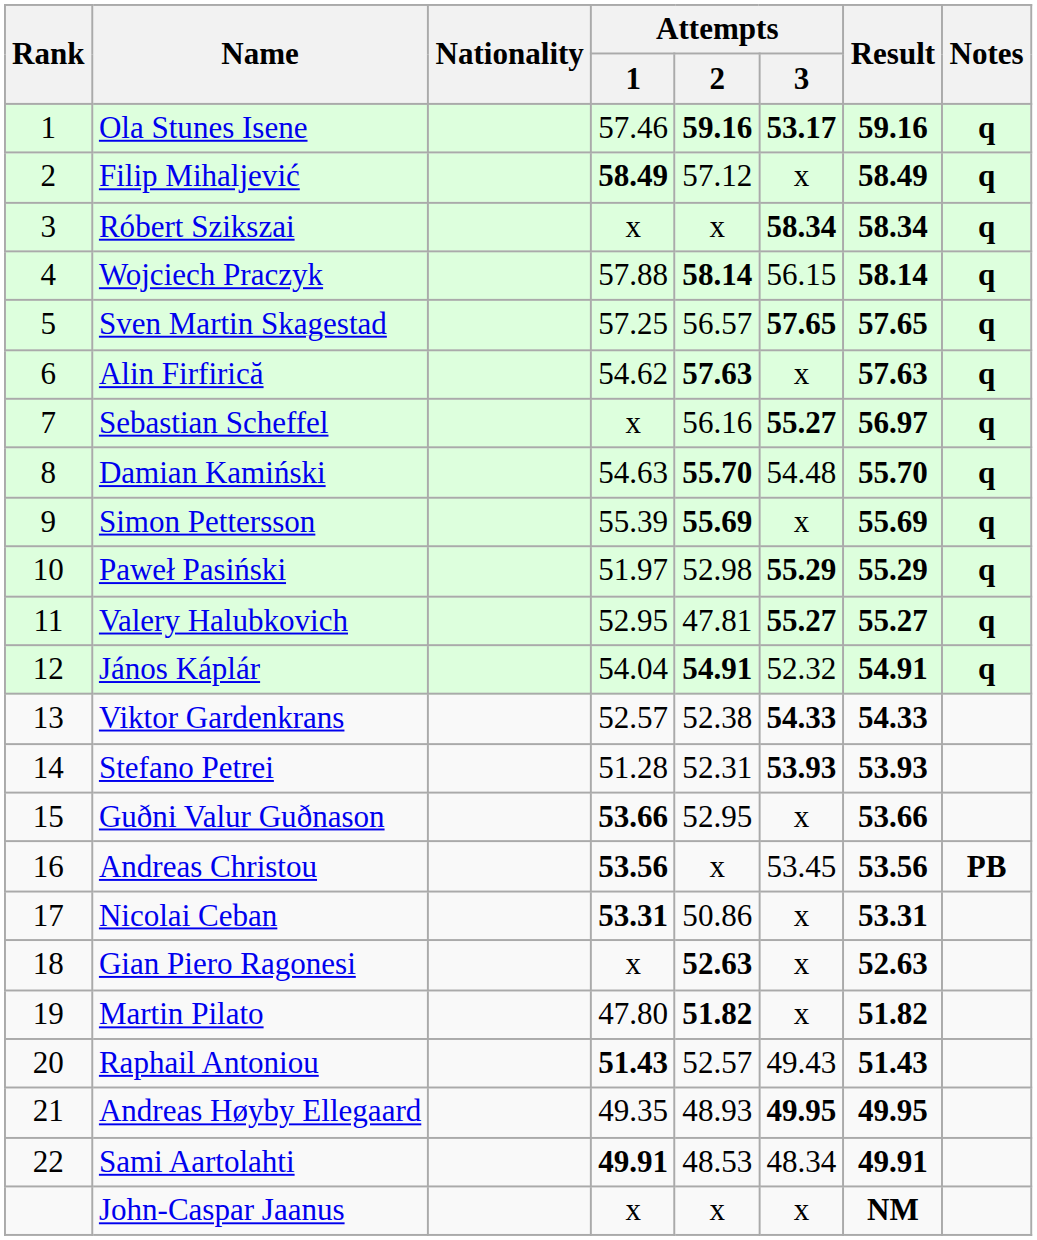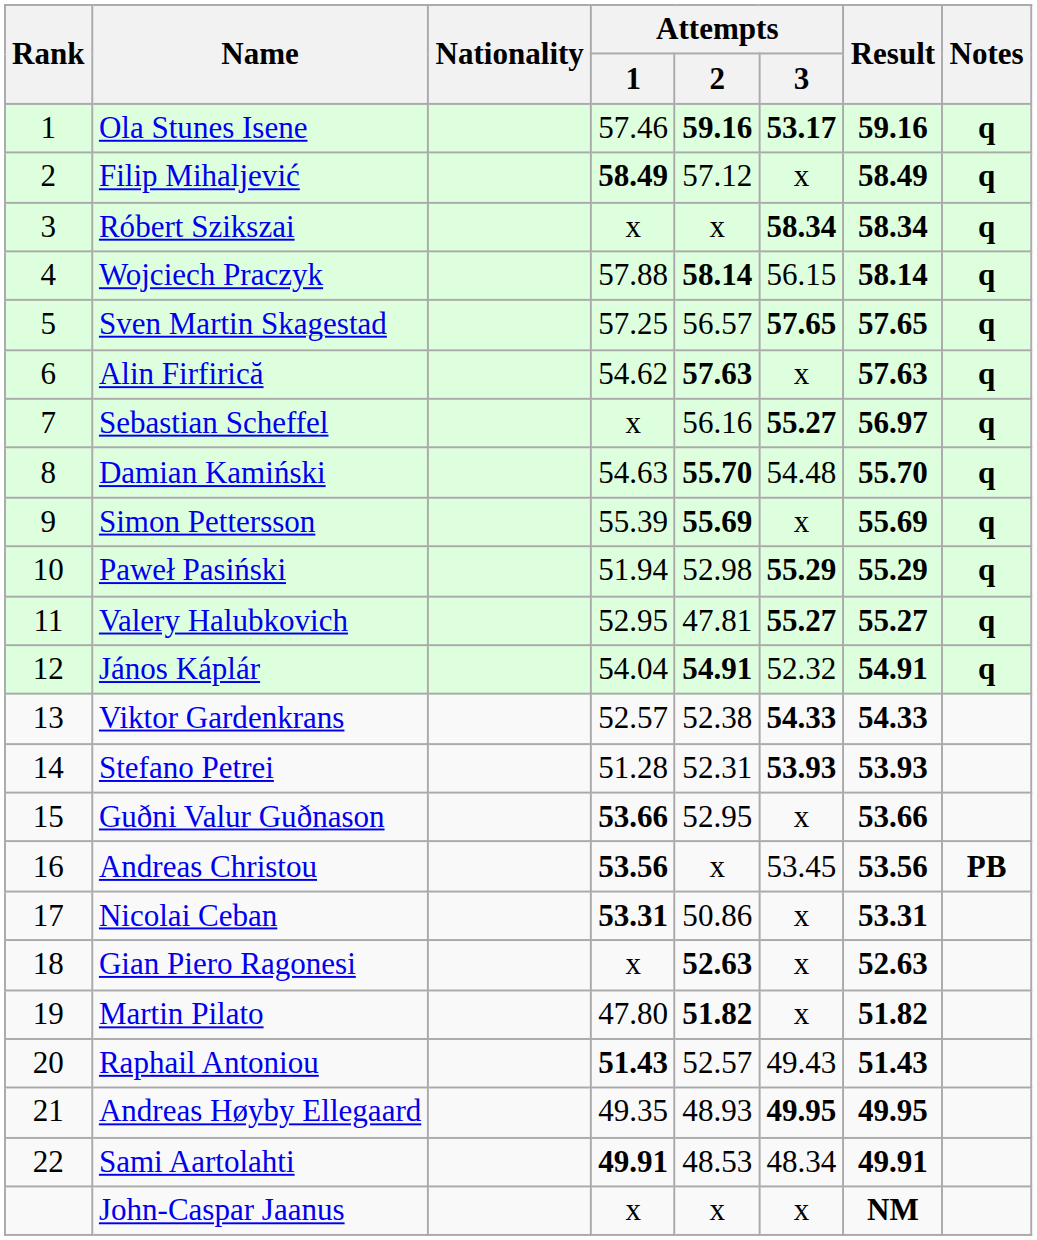Paweł Pasiński | Attempts / 1: 51.97 -> 51.94
